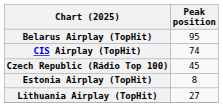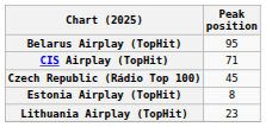CIS Airplay (TopHit) | Peak position: 74 -> 71
Lithuania Airplay (TopHit) | Peak position: 27 -> 23
